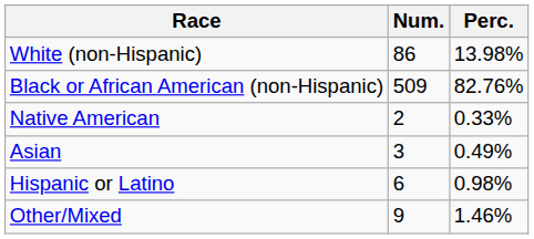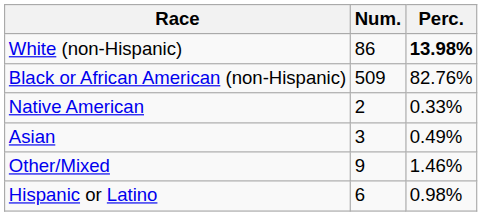White (non-Hispanic) | Perc.: normal -> bold
rows swapped: Other/Mixed <-> Hispanic or Latino
